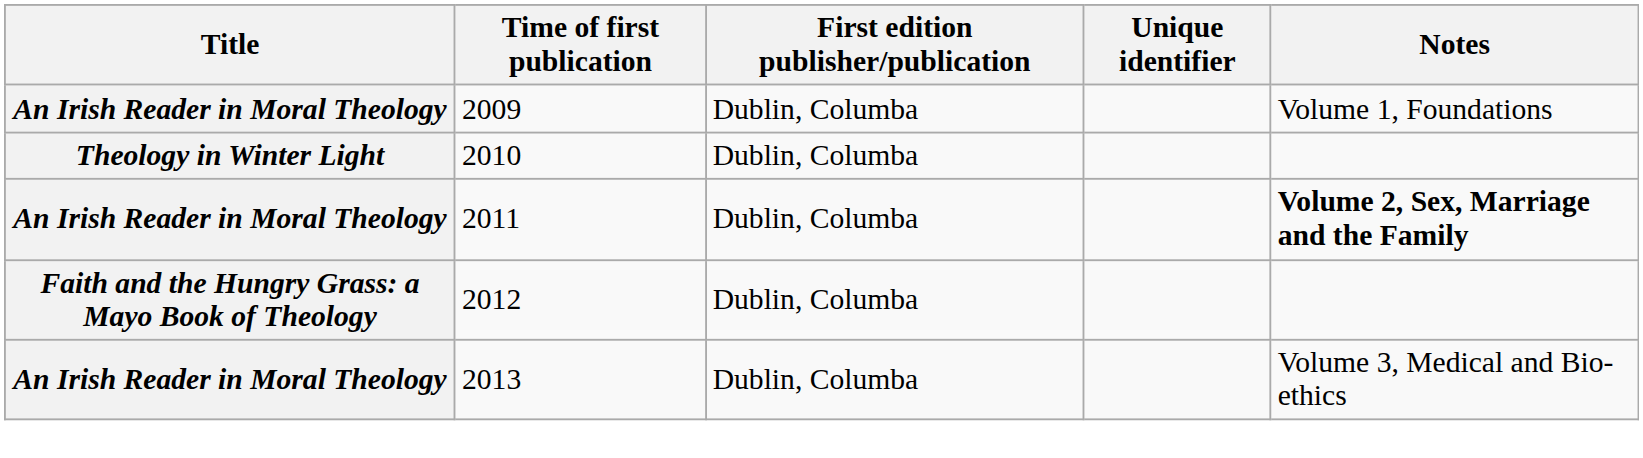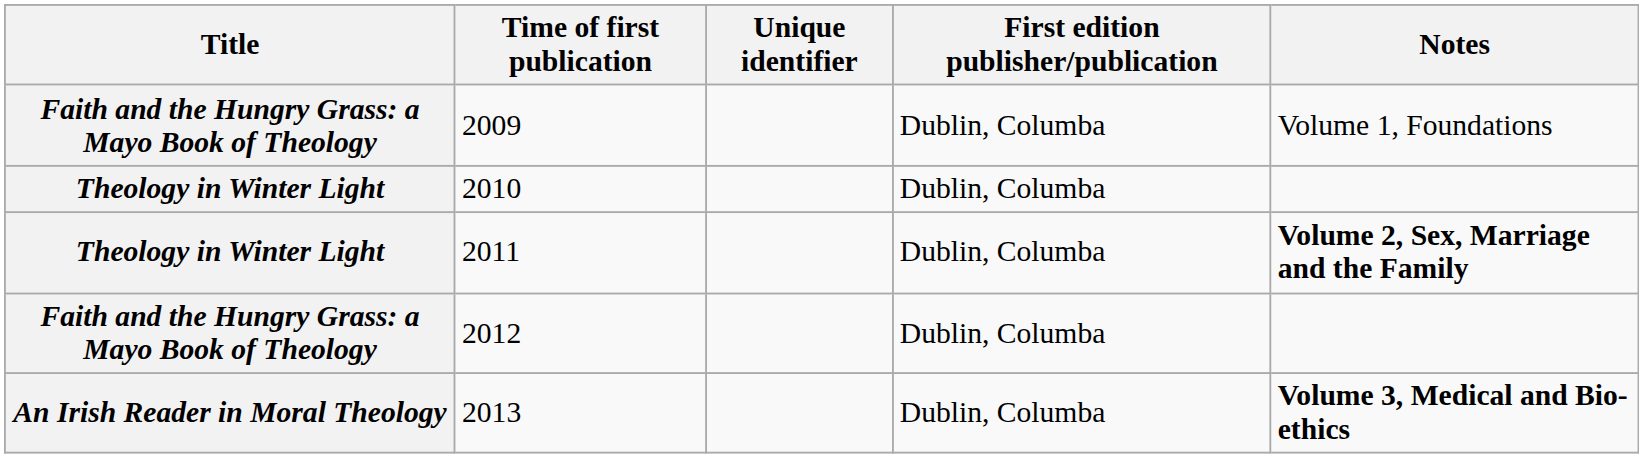columns swapped: First edition publisher/publication <-> Unique identifier
2009 | Title: An Irish Reader in Moral Theology -> Faith and the Hungry Grass: a Mayo Book of Theology
2011 | Title: An Irish Reader in Moral Theology -> Theology in Winter Light
2013 | Notes: normal -> bold
